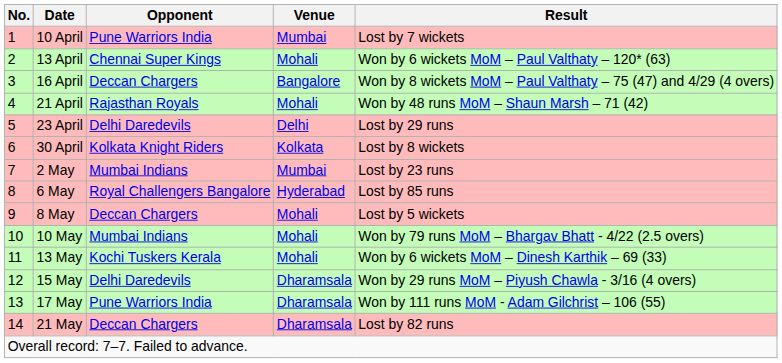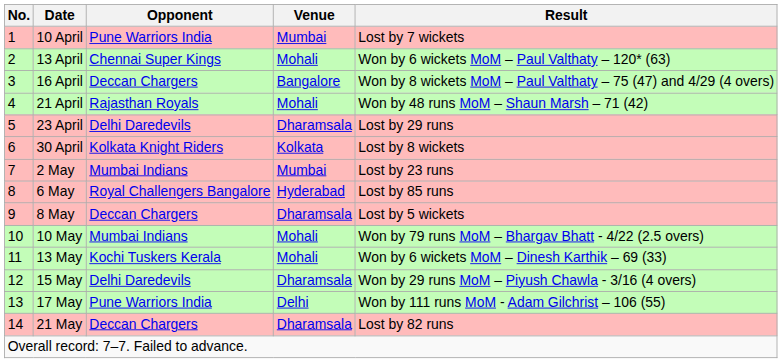23 April | Venue: Delhi -> Dharamsala
8 May | Venue: Mohali -> Dharamsala
17 May | Venue: Dharamsala -> Delhi
